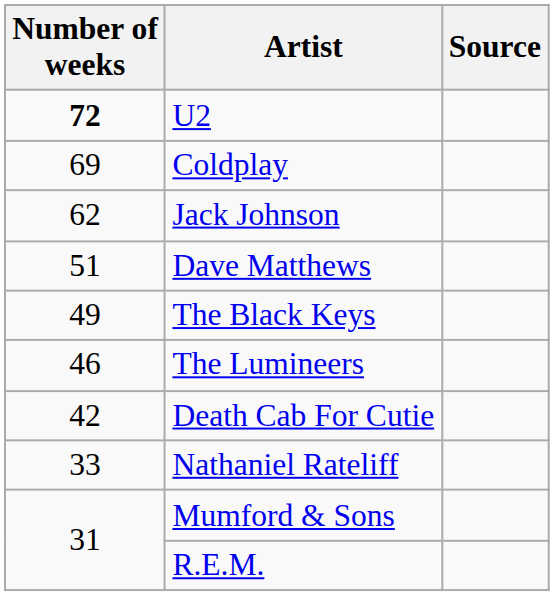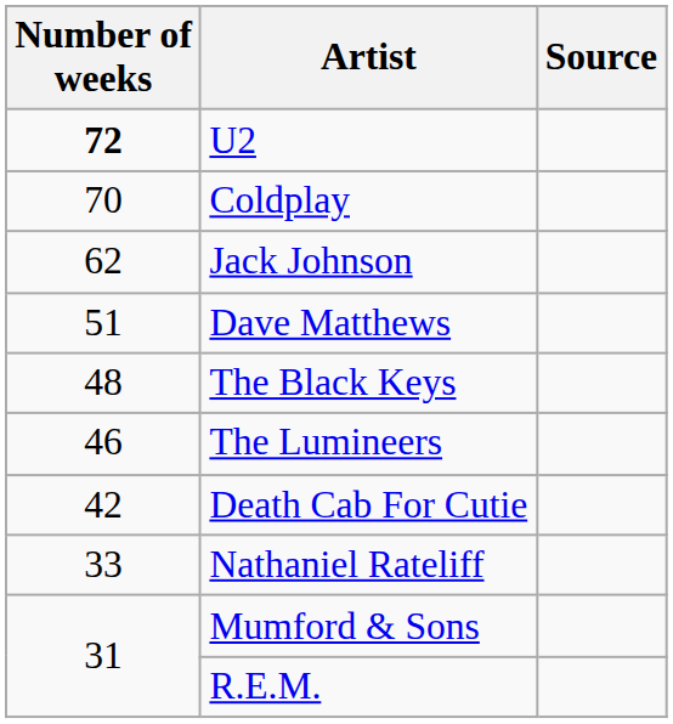Coldplay | Number of weeks: 69 -> 70
The Black Keys | Number of weeks: 49 -> 48
